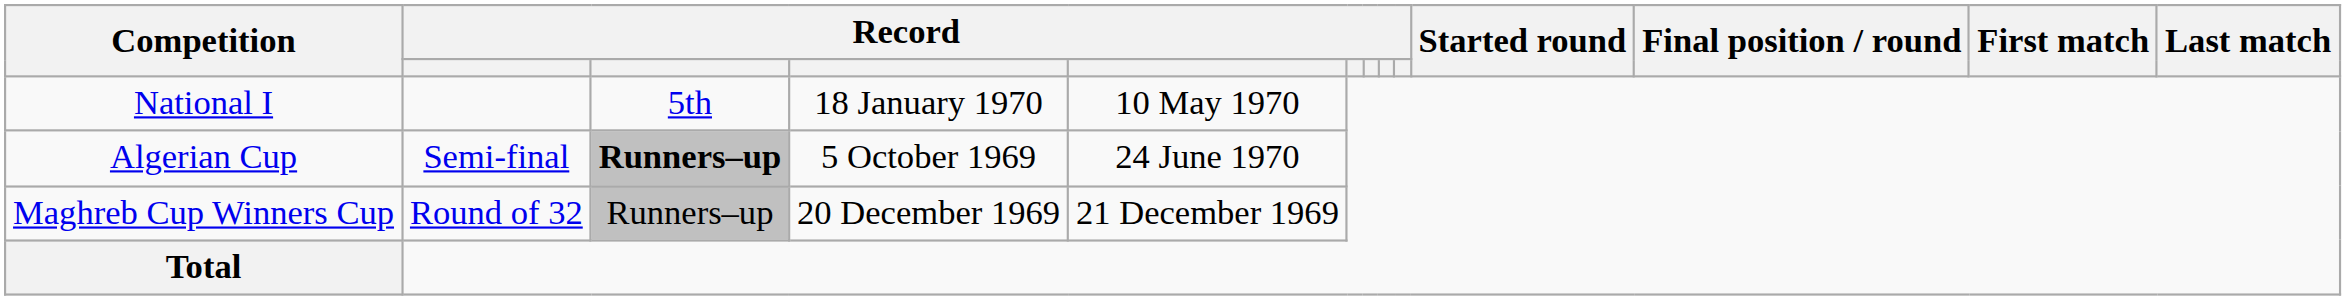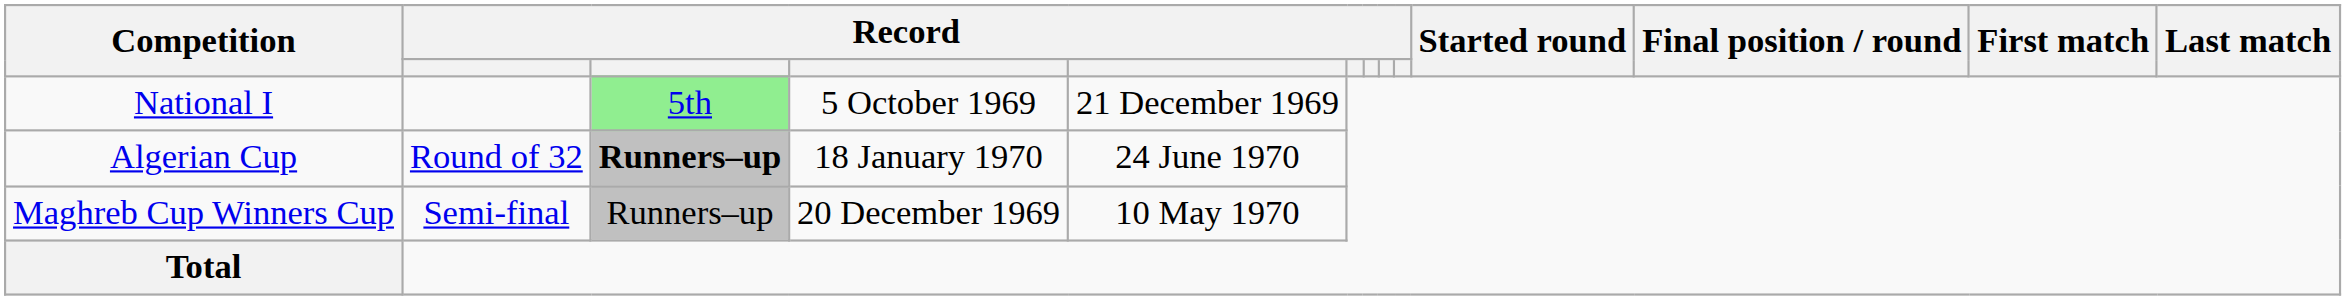National I | column 3: no background -> lightgreen background
National I | column 4: 18 January 1970 -> 5 October 1969
National I | column 5: 10 May 1970 -> 21 December 1969
Algerian Cup | column 2: Semi-final -> Round of 32
Algerian Cup | column 4: 5 October 1969 -> 18 January 1970
Maghreb Cup Winners Cup | column 2: Round of 32 -> Semi-final
Maghreb Cup Winners Cup | column 5: 21 December 1969 -> 10 May 1970
